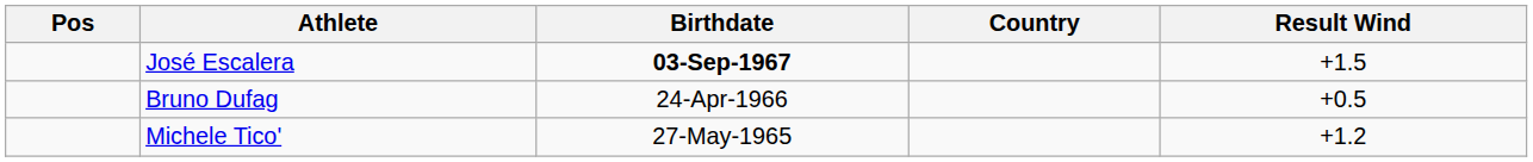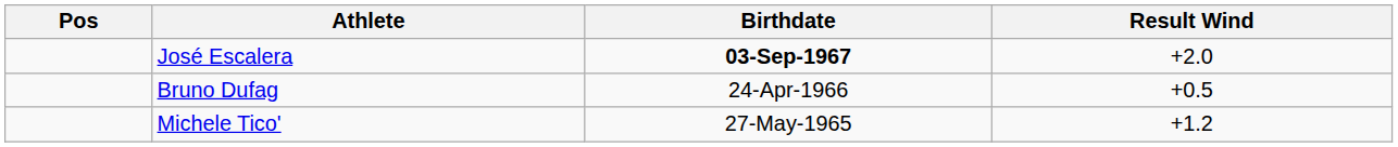- column: Country
José Escalera | Result Wind: +1.5 -> +2.0
